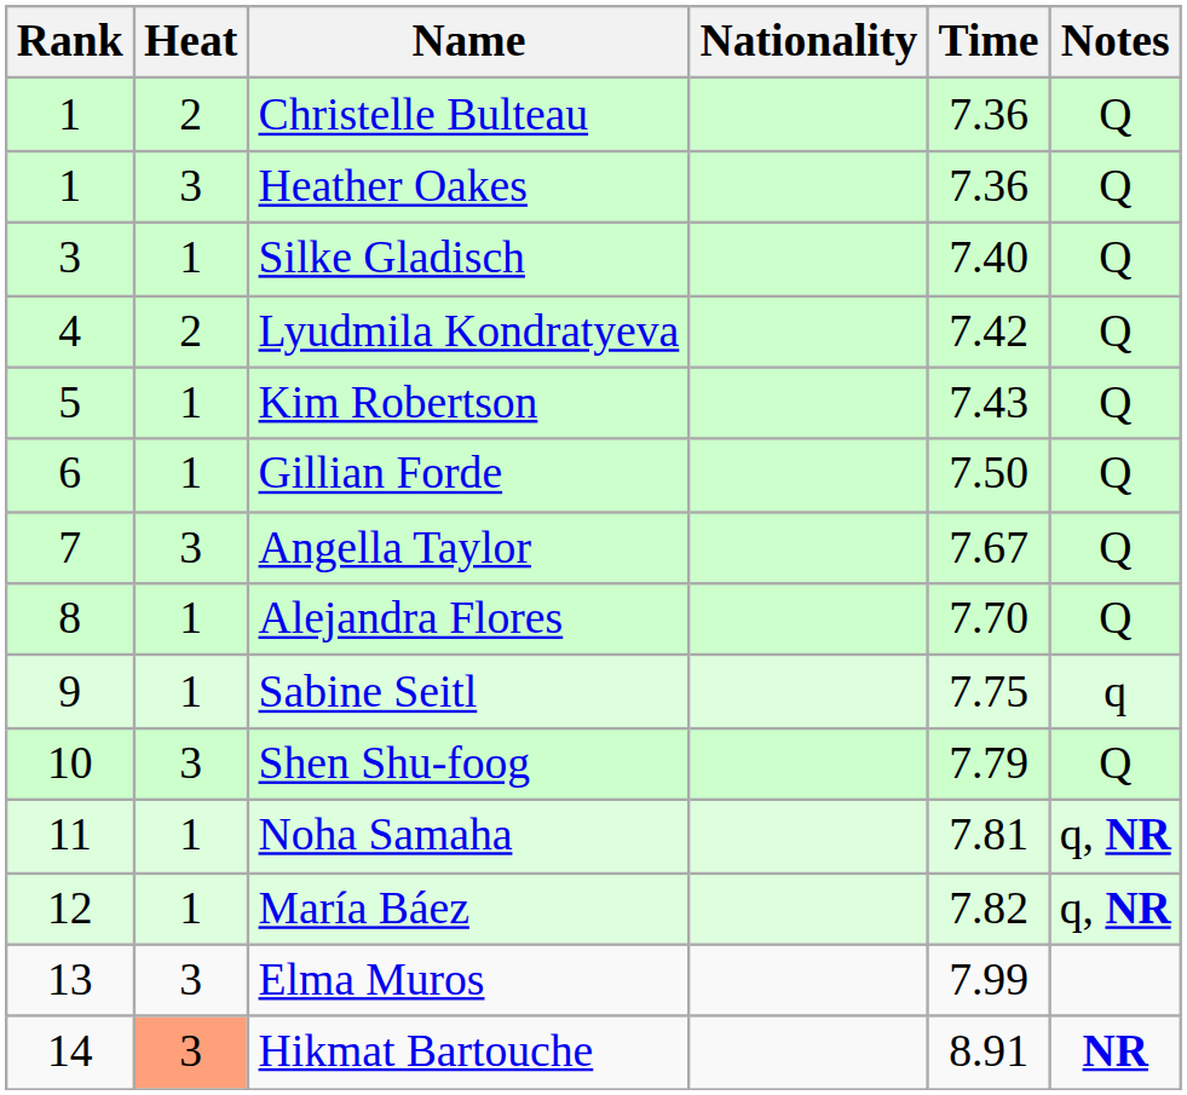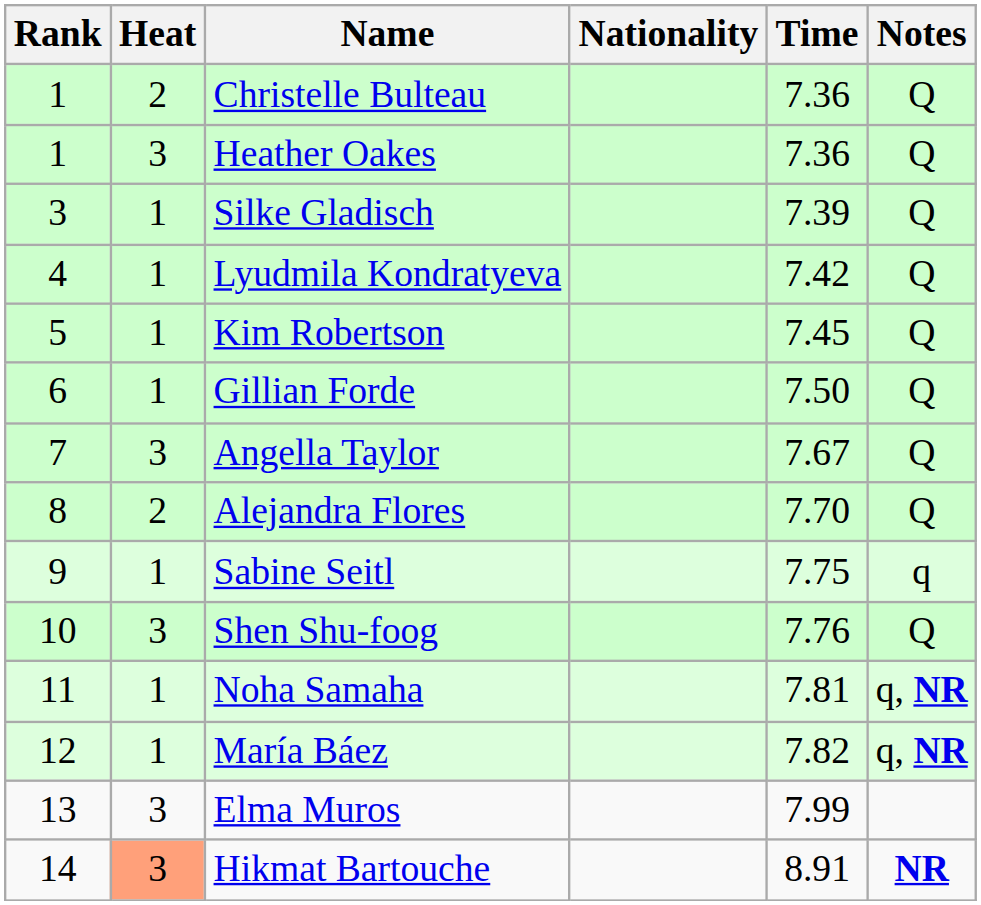Silke Gladisch | Time: 7.40 -> 7.39
Lyudmila Kondratyeva | Heat: 2 -> 1
Kim Robertson | Time: 7.43 -> 7.45
Alejandra Flores | Heat: 1 -> 2
Shen Shu-foog | Time: 7.79 -> 7.76
